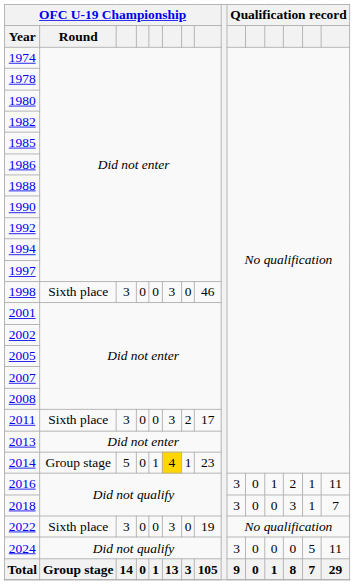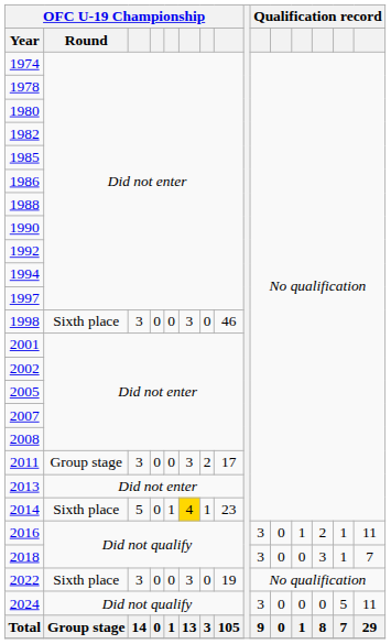2011 | OFC U-19 Championship / Round: Sixth place -> Group stage
2014 | OFC U-19 Championship / Round: Group stage -> Sixth place
